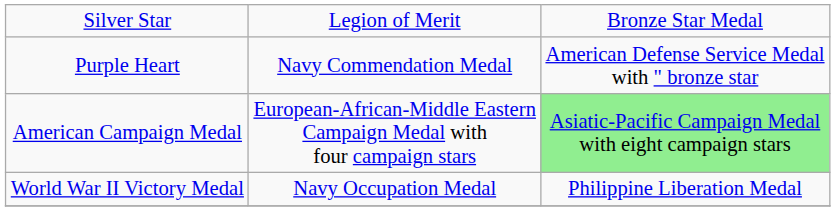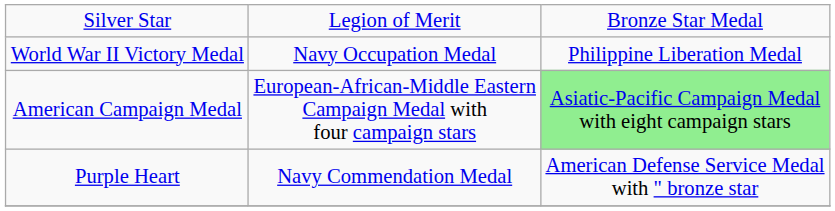rows swapped: Purple Heart <-> World War II Victory Medal
